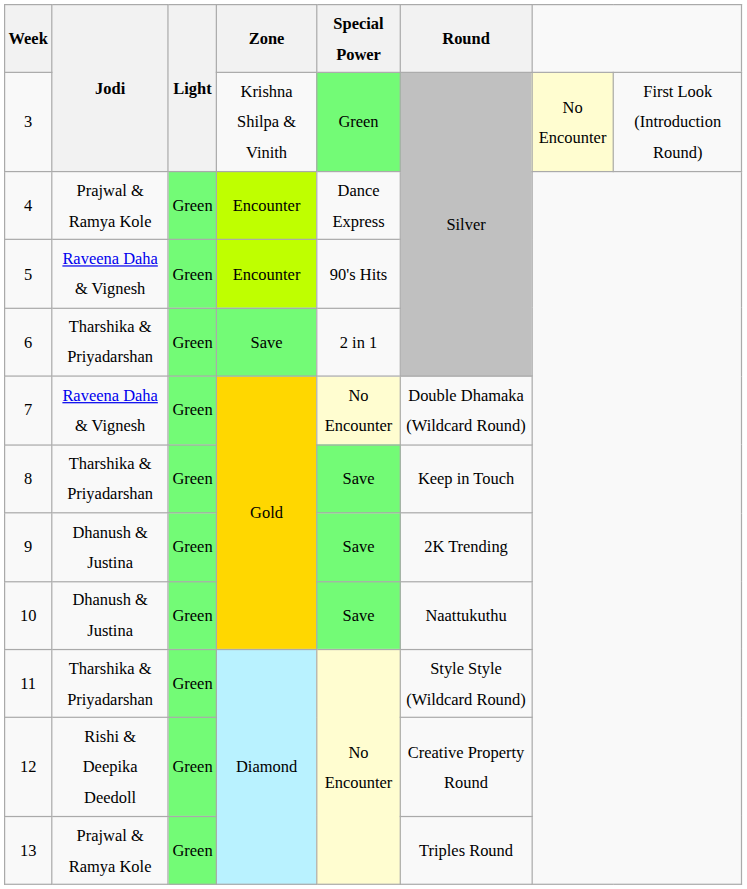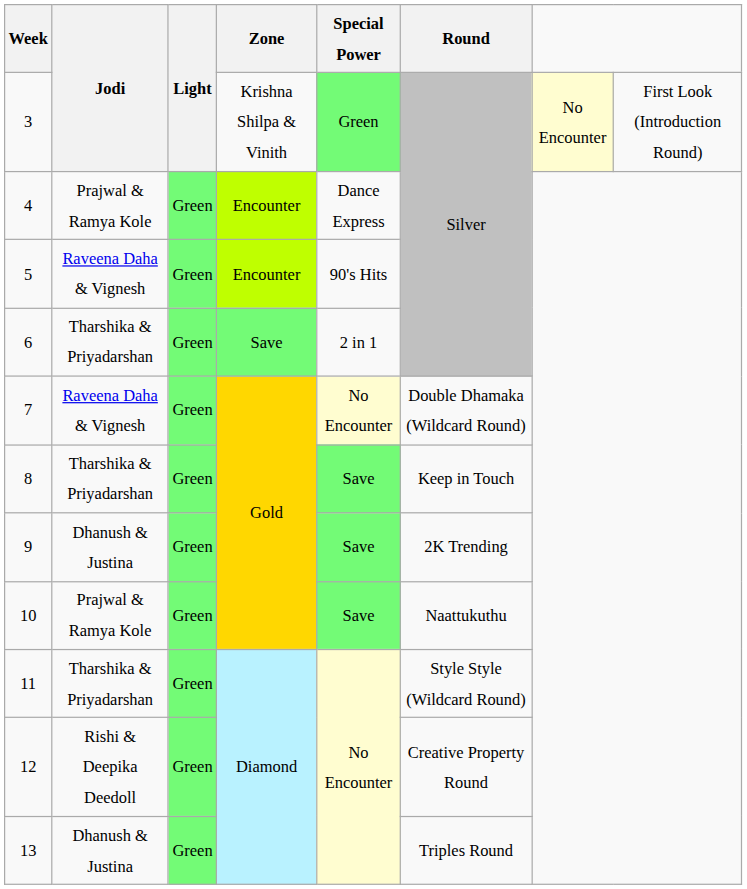10 | Jodi: Dhanush & Justina -> Prajwal & Ramya Kole
13 | Jodi: Prajwal & Ramya Kole -> Dhanush & Justina
